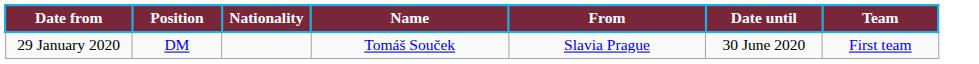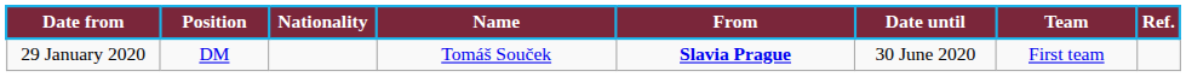+ column: Ref.
29 January 2020 | From: normal -> bold
